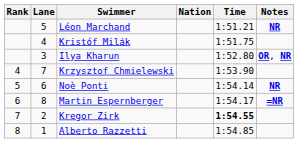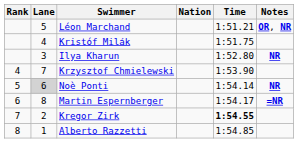Léon Marchand | Notes: NR -> OR, NR
Ilya Kharun | Notes: OR, NR -> NR
Noè Ponti | Lane: no background -> lightgrey background
